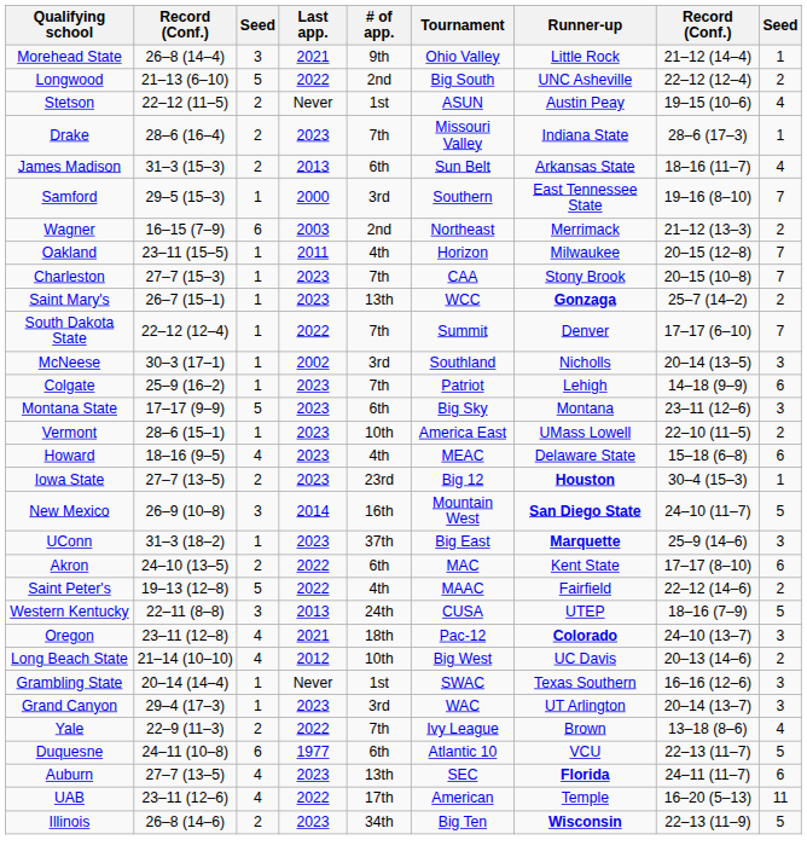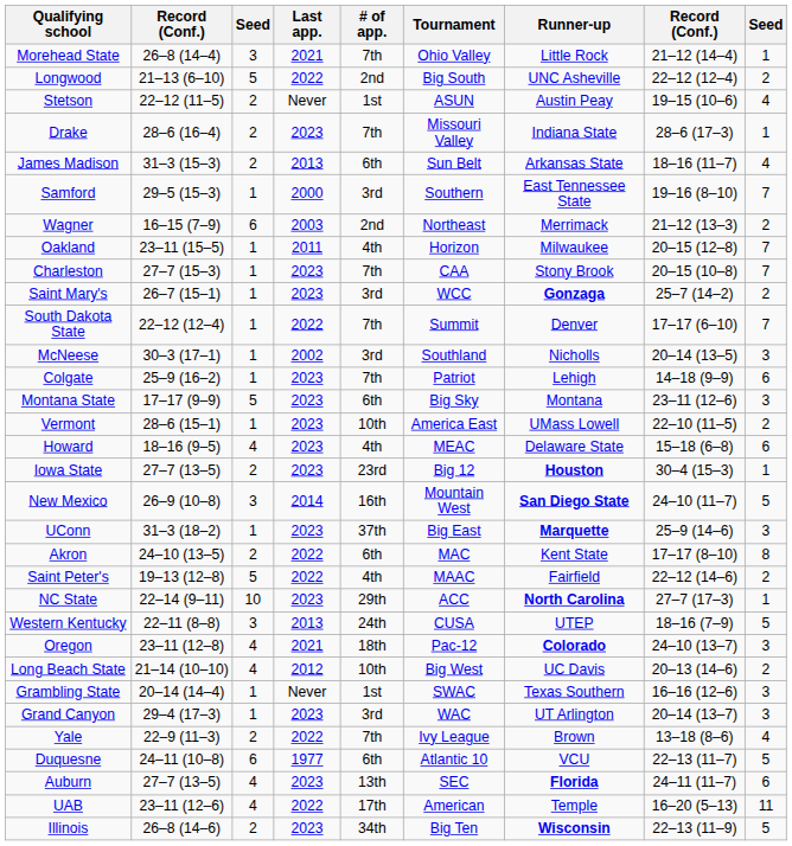Morehead State | # of app.: 9th -> 7th
Saint Mary's | # of app.: 13th -> 3rd
Akron | column 9: 6 -> 8
+ row: NC State | 22–14 (9–11) | 10 | 2023 | 29th | ACC | North Carolina | 27–7 (17–3) | 1
